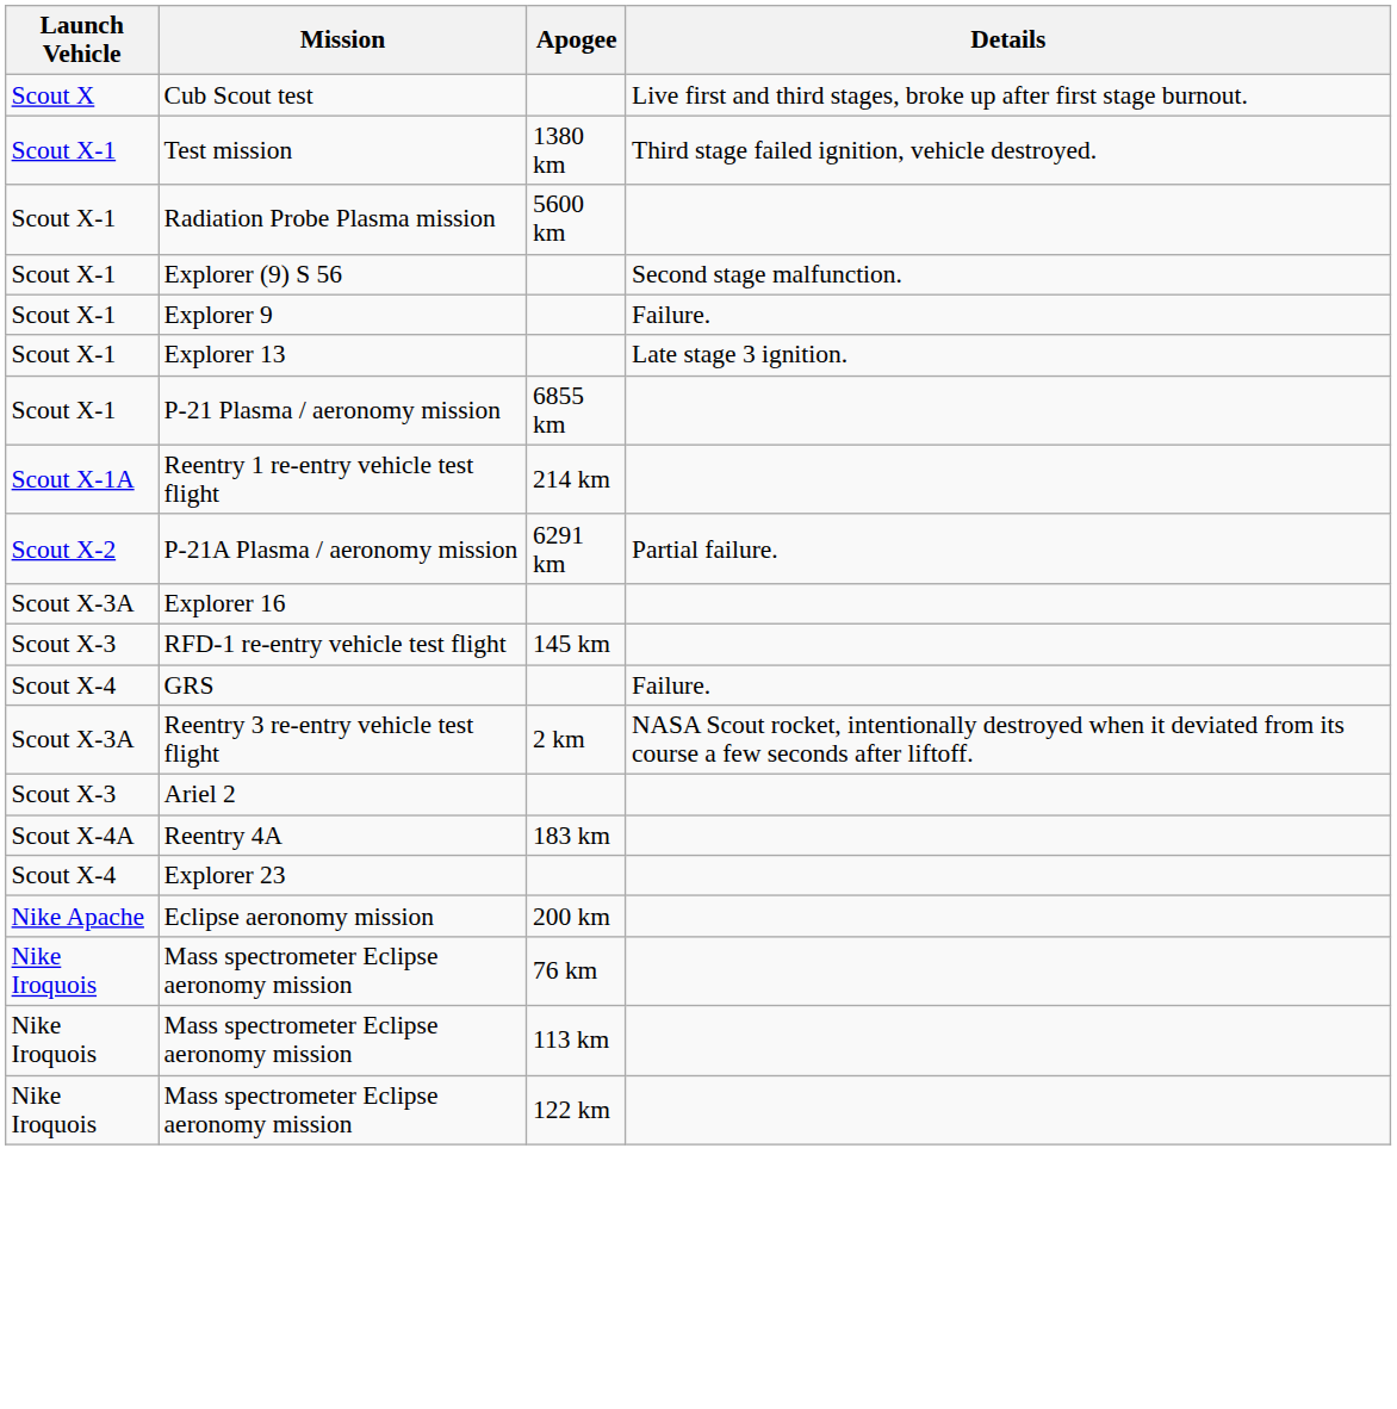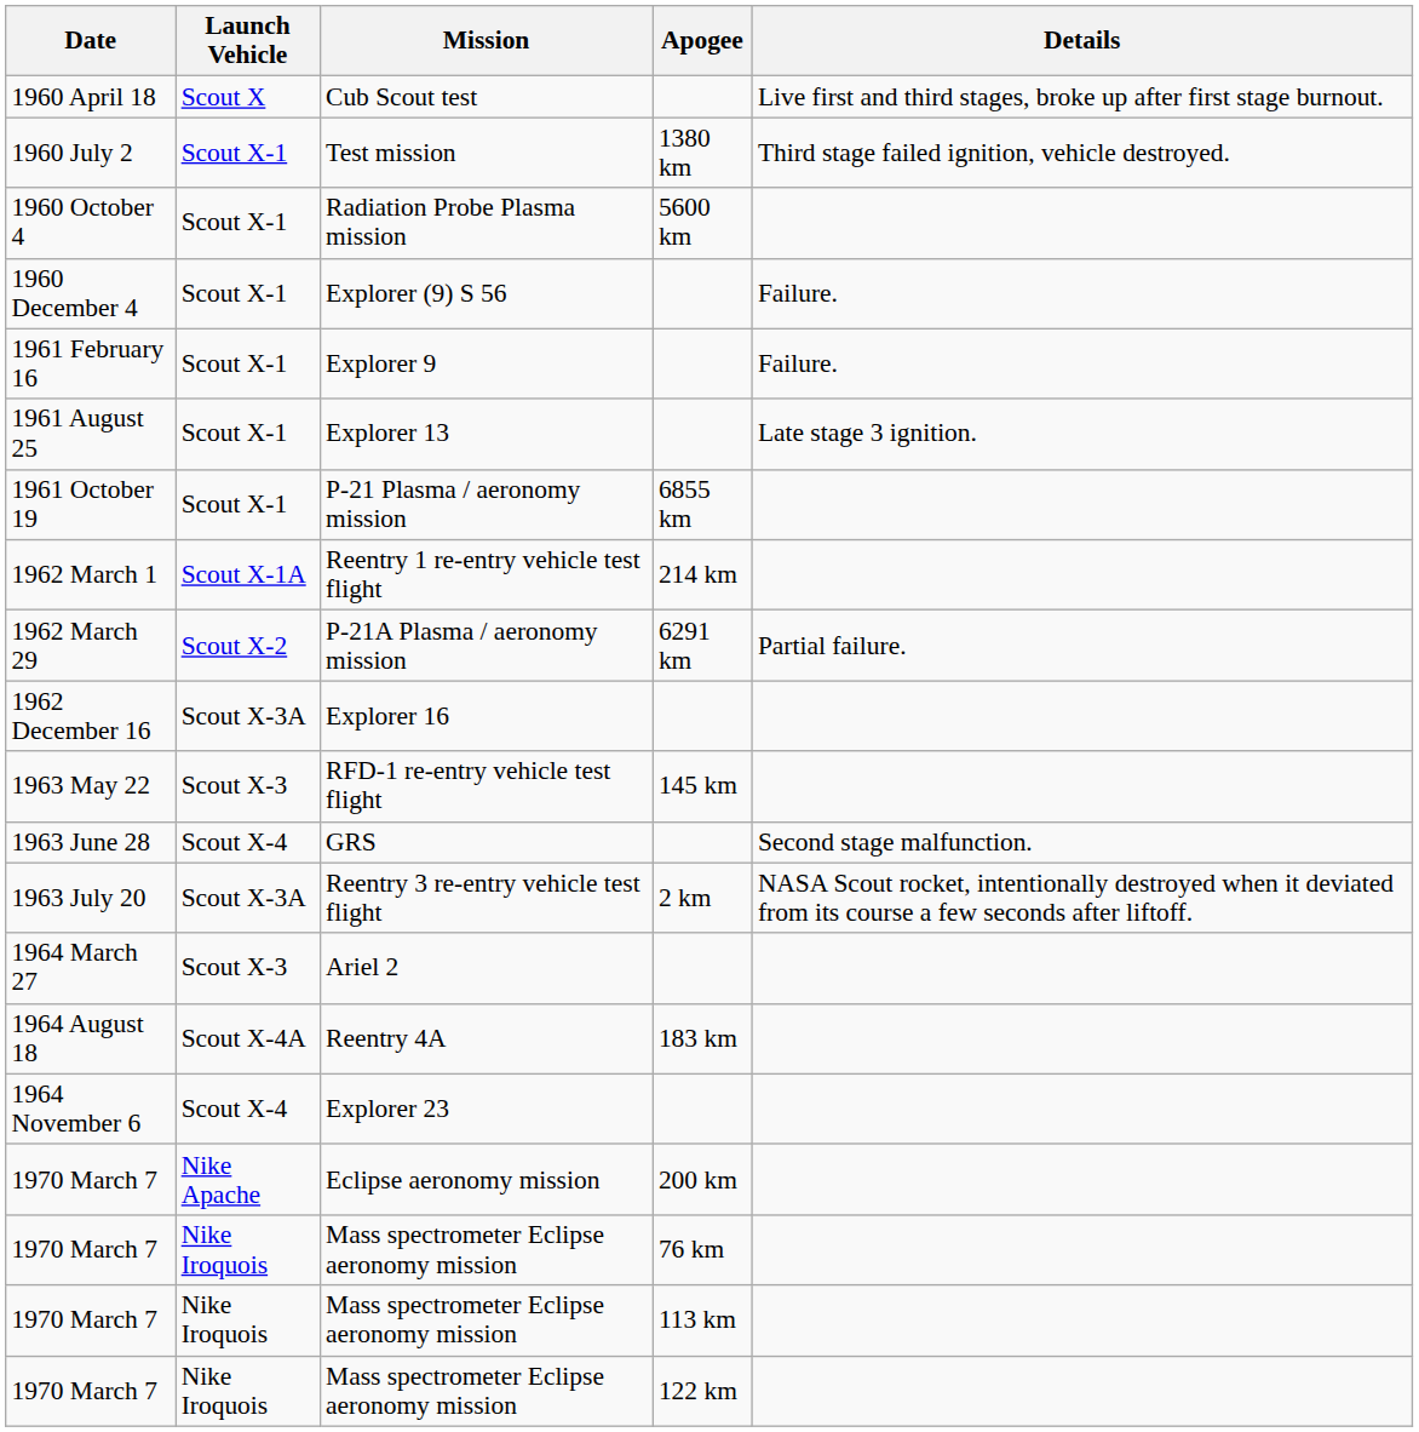+ column: Date | 1960 April 18 | 1960 July 2 | 1960 October 4 | 1960 December 4 | 1961 February 16 | 1961 August 25 | 1961 October 19 | 1962 March 1 | 1962 March 29 | 1962 December 16 | 1963 May 22 | 1963 June 28 | 1963 July 20 | 1964 March 27 | 1964 August 18 | 1964 November 6 | 1970 March 7 | 1970 March 7 | 1970 March 7 | 1970 March 7
Explorer (9) S 56 | Details: Second stage malfunction. -> Failure.
GRS | Details: Failure. -> Second stage malfunction.
